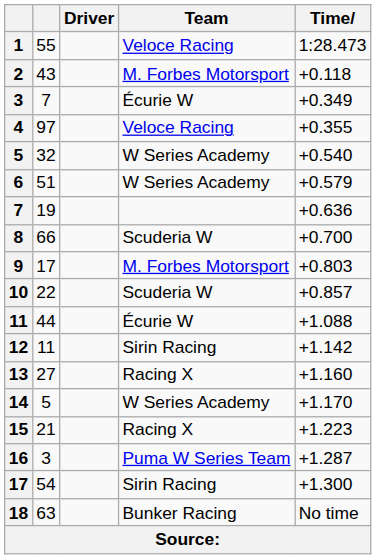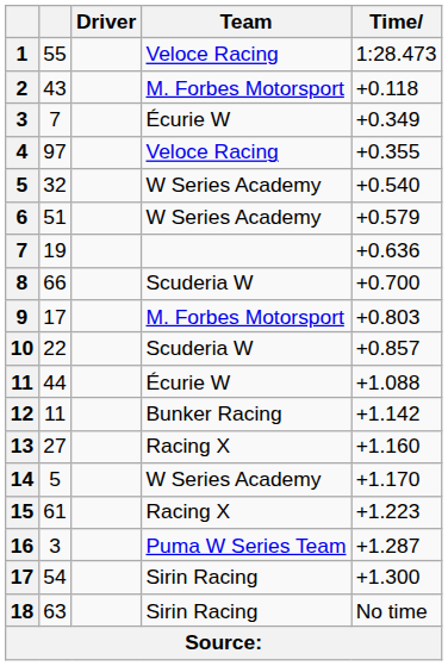12 | Team: Sirin Racing -> Bunker Racing
15 | column 2: 21 -> 61
18 | Team: Bunker Racing -> Sirin Racing
